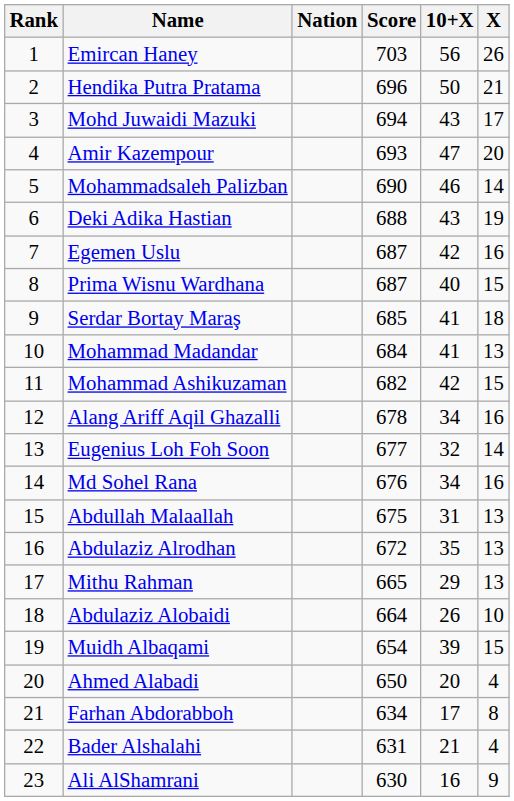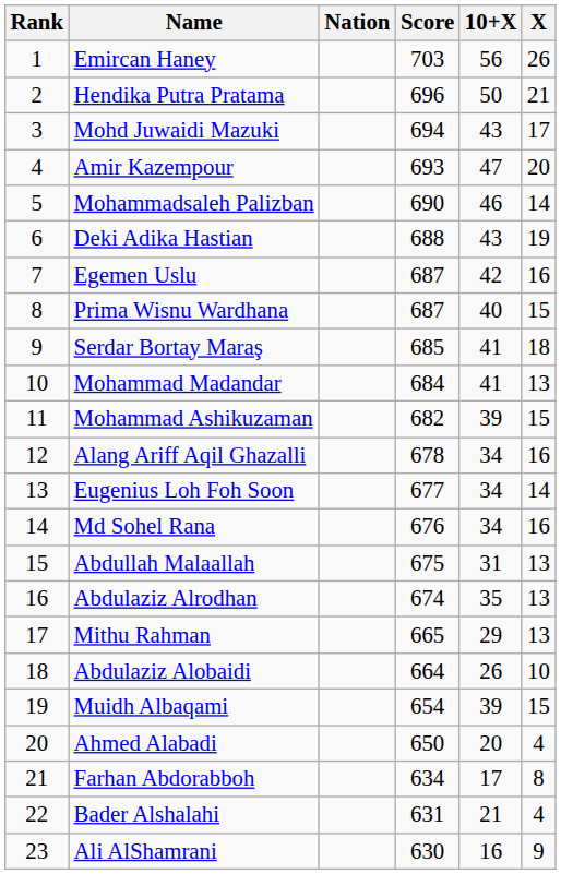Mohammad Ashikuzaman | 10+X: 42 -> 39
Eugenius Loh Foh Soon | 10+X: 32 -> 34
Abdulaziz Alrodhan | Score: 672 -> 674
